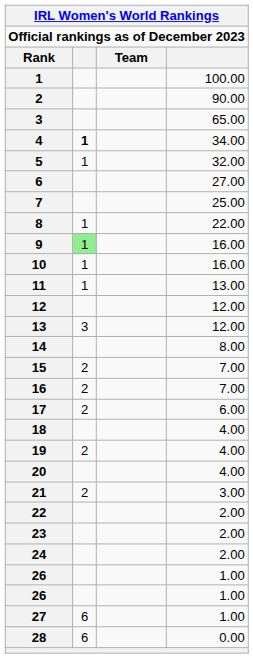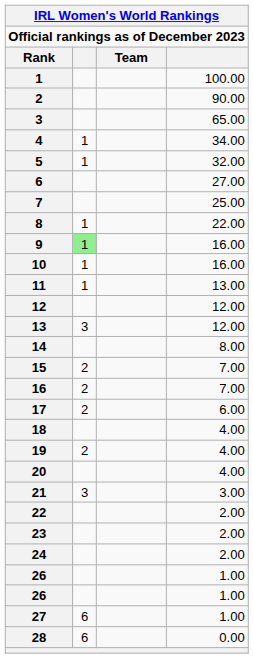4 | column 2: bold -> normal
21 | column 2: 2 -> 3
